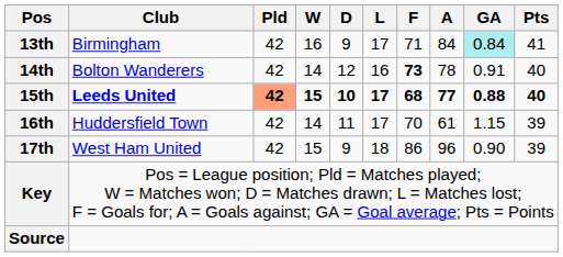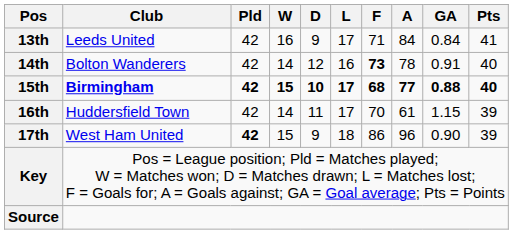13th | Club: Birmingham -> Leeds United
13th | GA: paleturquoise background -> no background
15th | Club: Leeds United -> Birmingham
15th | Pld: lightsalmon background -> no background
17th | Pld: normal -> bold
